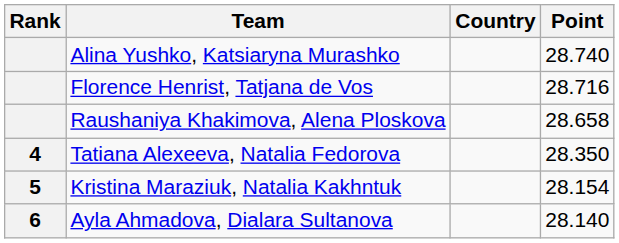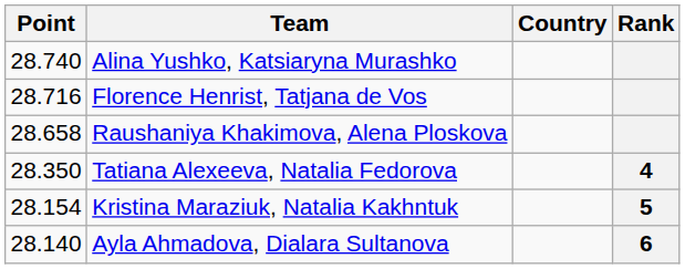columns swapped: Rank <-> Point
